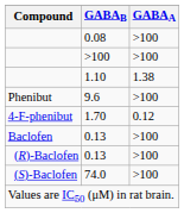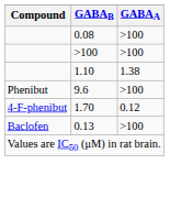- row: (R)-Baclofen | 0.13 | >100
- row: (S)-Baclofen | 74.0 | >100
